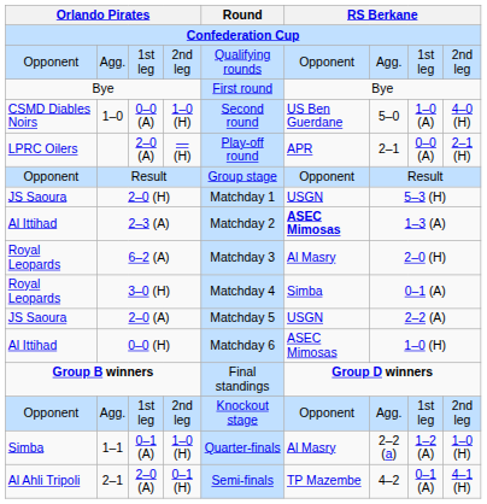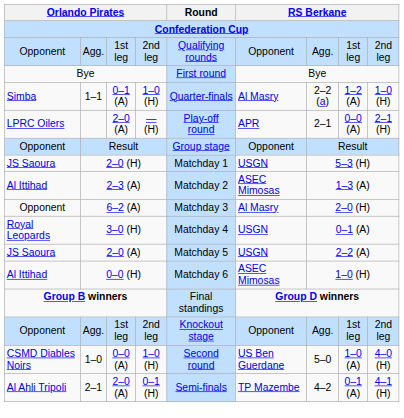rows swapped: 1–0 <-> 1–1
2–3 (A) | column 6: bold -> normal
6–2 (A) | column 1: Royal Leopards -> Opponent
3–0 (H) | column 6: Simba -> USGN
